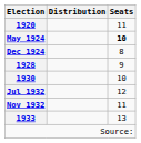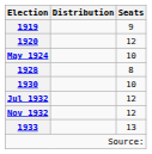+ row: 1919 | 9
1920 | Seats: 11 -> 12
May 1924 | Seats: bold -> normal
- row: Dec 1924 | 8
1928 | Seats: 9 -> 8
Nov 1932 | Seats: 11 -> 12
